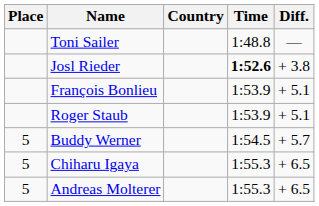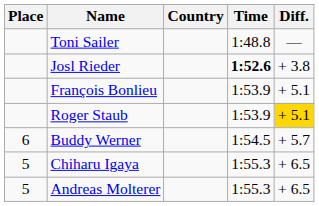Roger Staub | Diff.: no background -> gold background
Buddy Werner | Place: 5 -> 6
